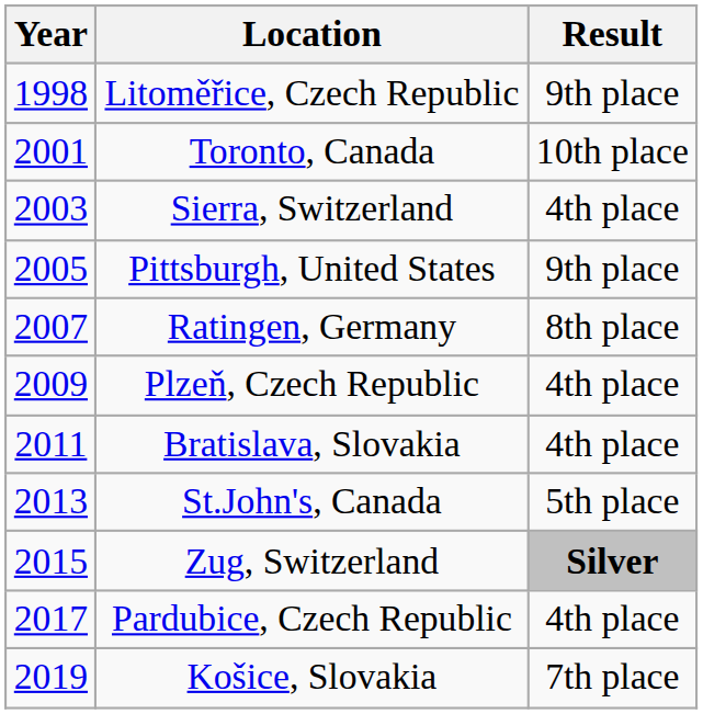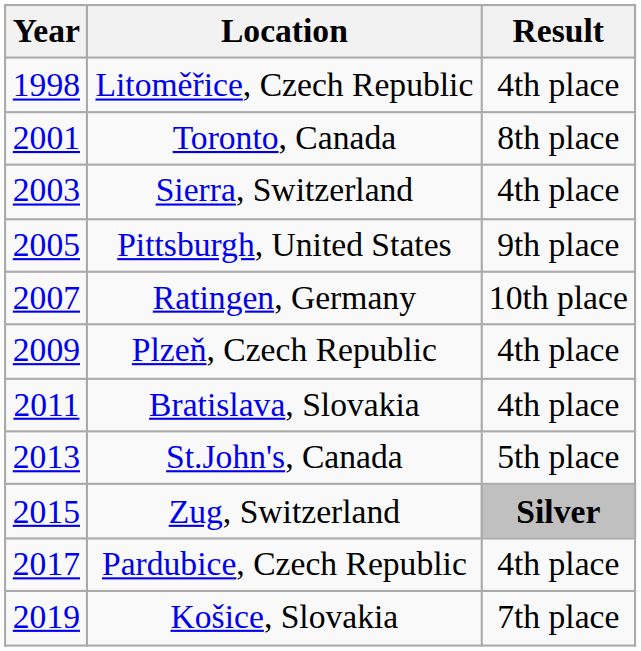Litoměřice, Czech Republic | Result: 9th place -> 4th place
Toronto, Canada | Result: 10th place -> 8th place
Ratingen, Germany | Result: 8th place -> 10th place
